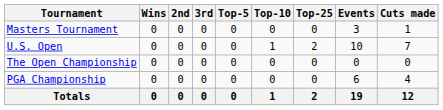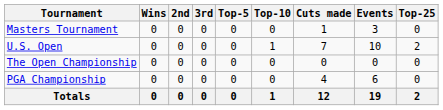columns swapped: Top-25 <-> Cuts made
